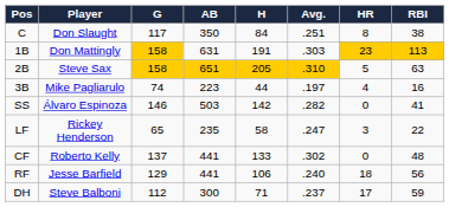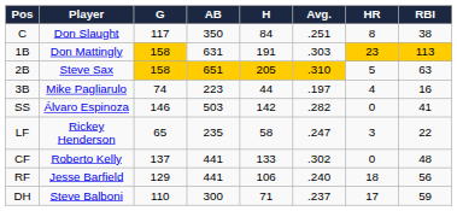DH | G: 112 -> 110
